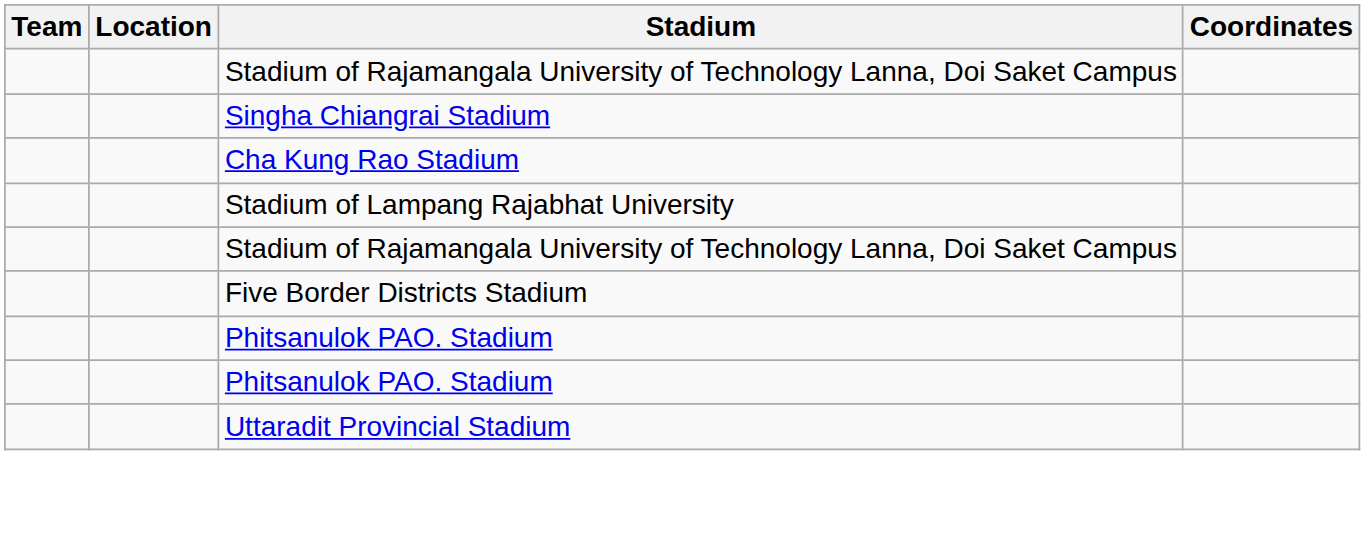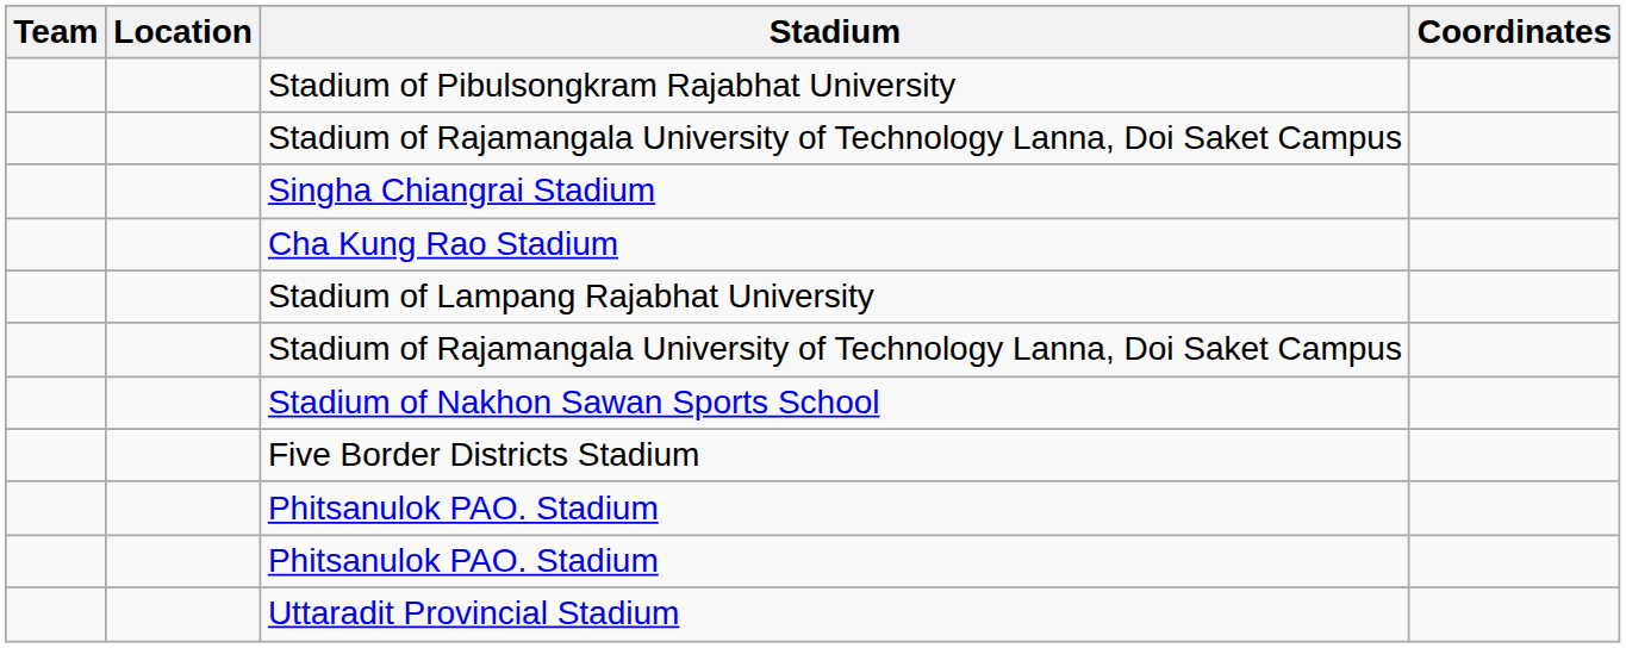+ row: Stadium of Pibulsongkram Rajabhat University
+ row: Stadium of Nakhon Sawan Sports School
